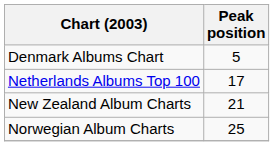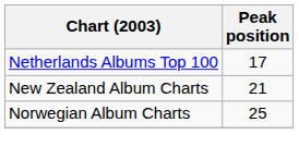- row: Denmark Albums Chart | 5
